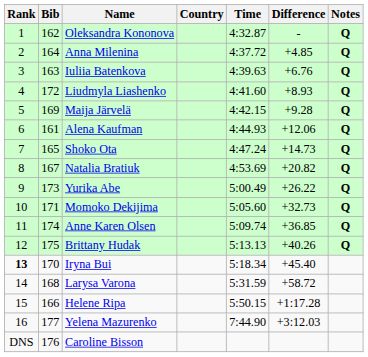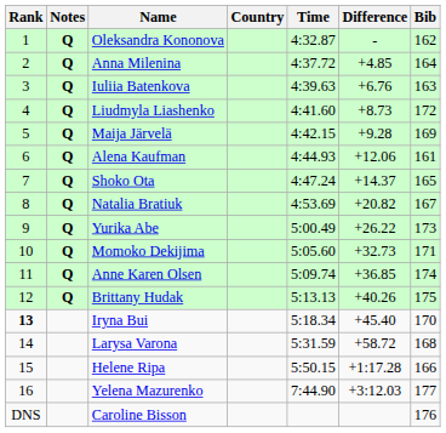columns swapped: Bib <-> Notes
Liudmyla Liashenko | Difference: +8.93 -> +8.73
Shoko Ota | Difference: +14.73 -> +14.37
